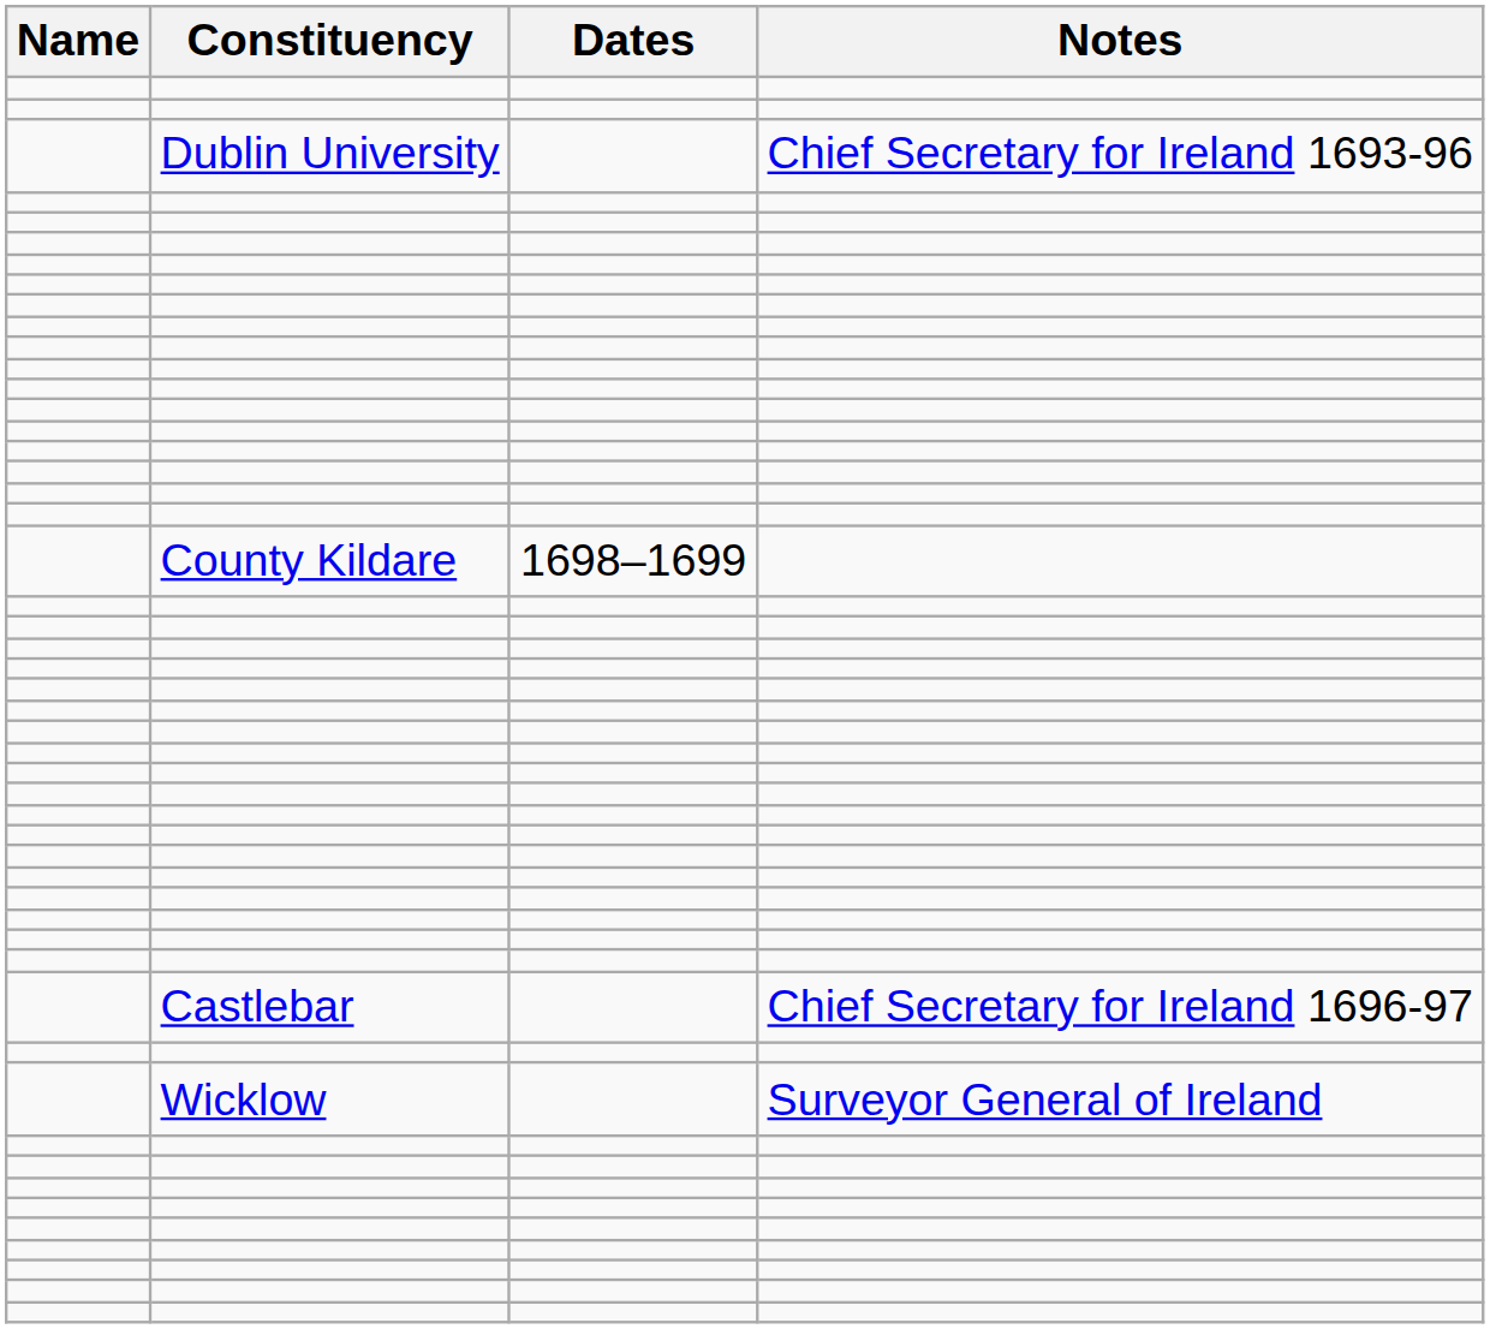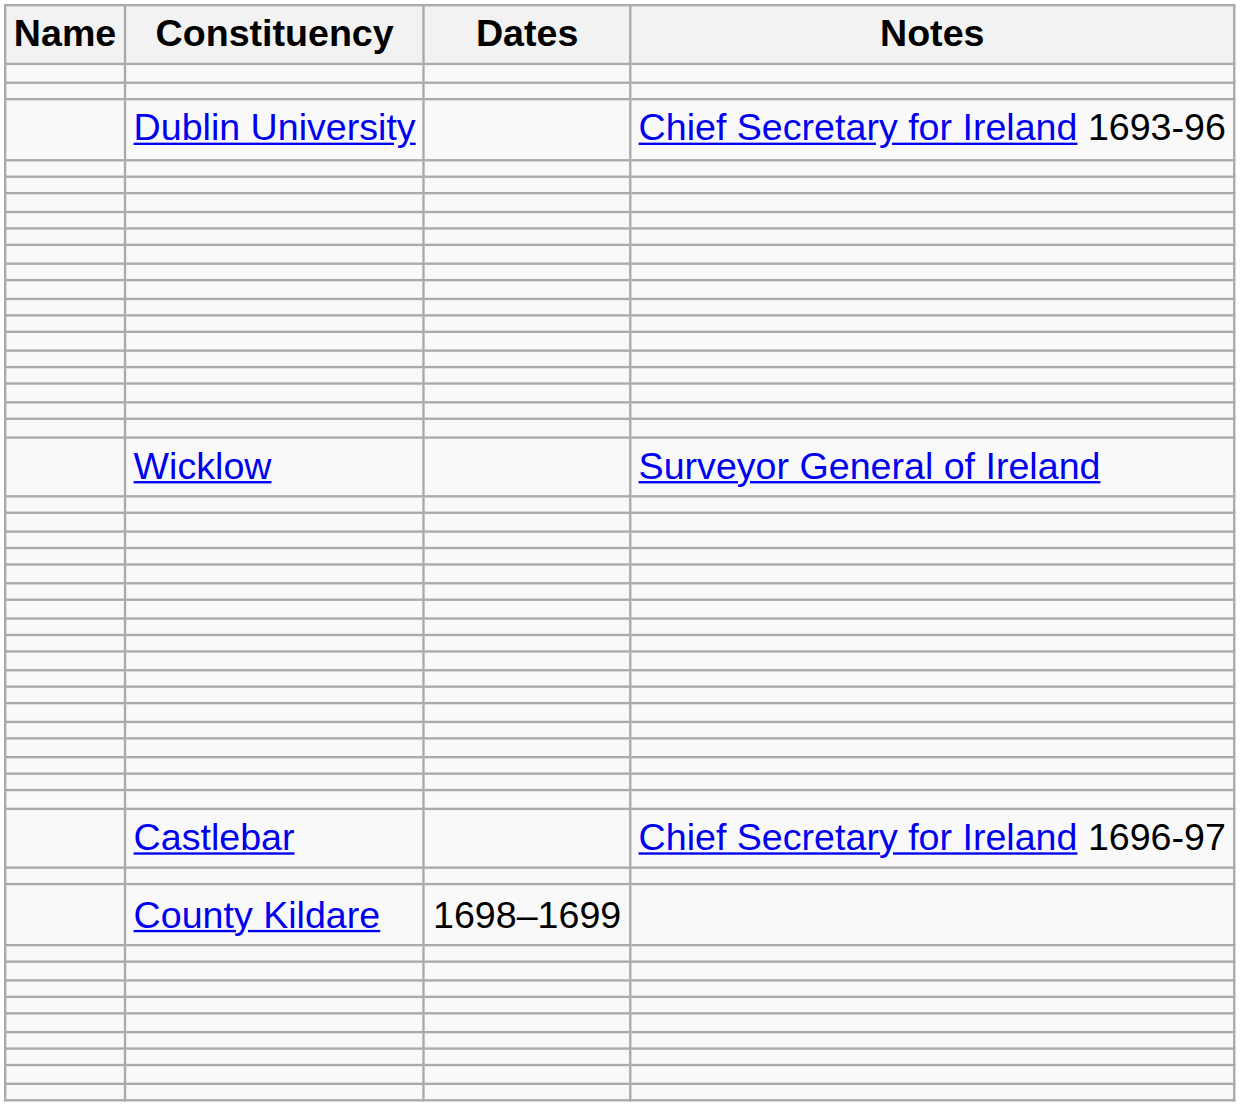rows swapped: County Kildare <-> Wicklow
